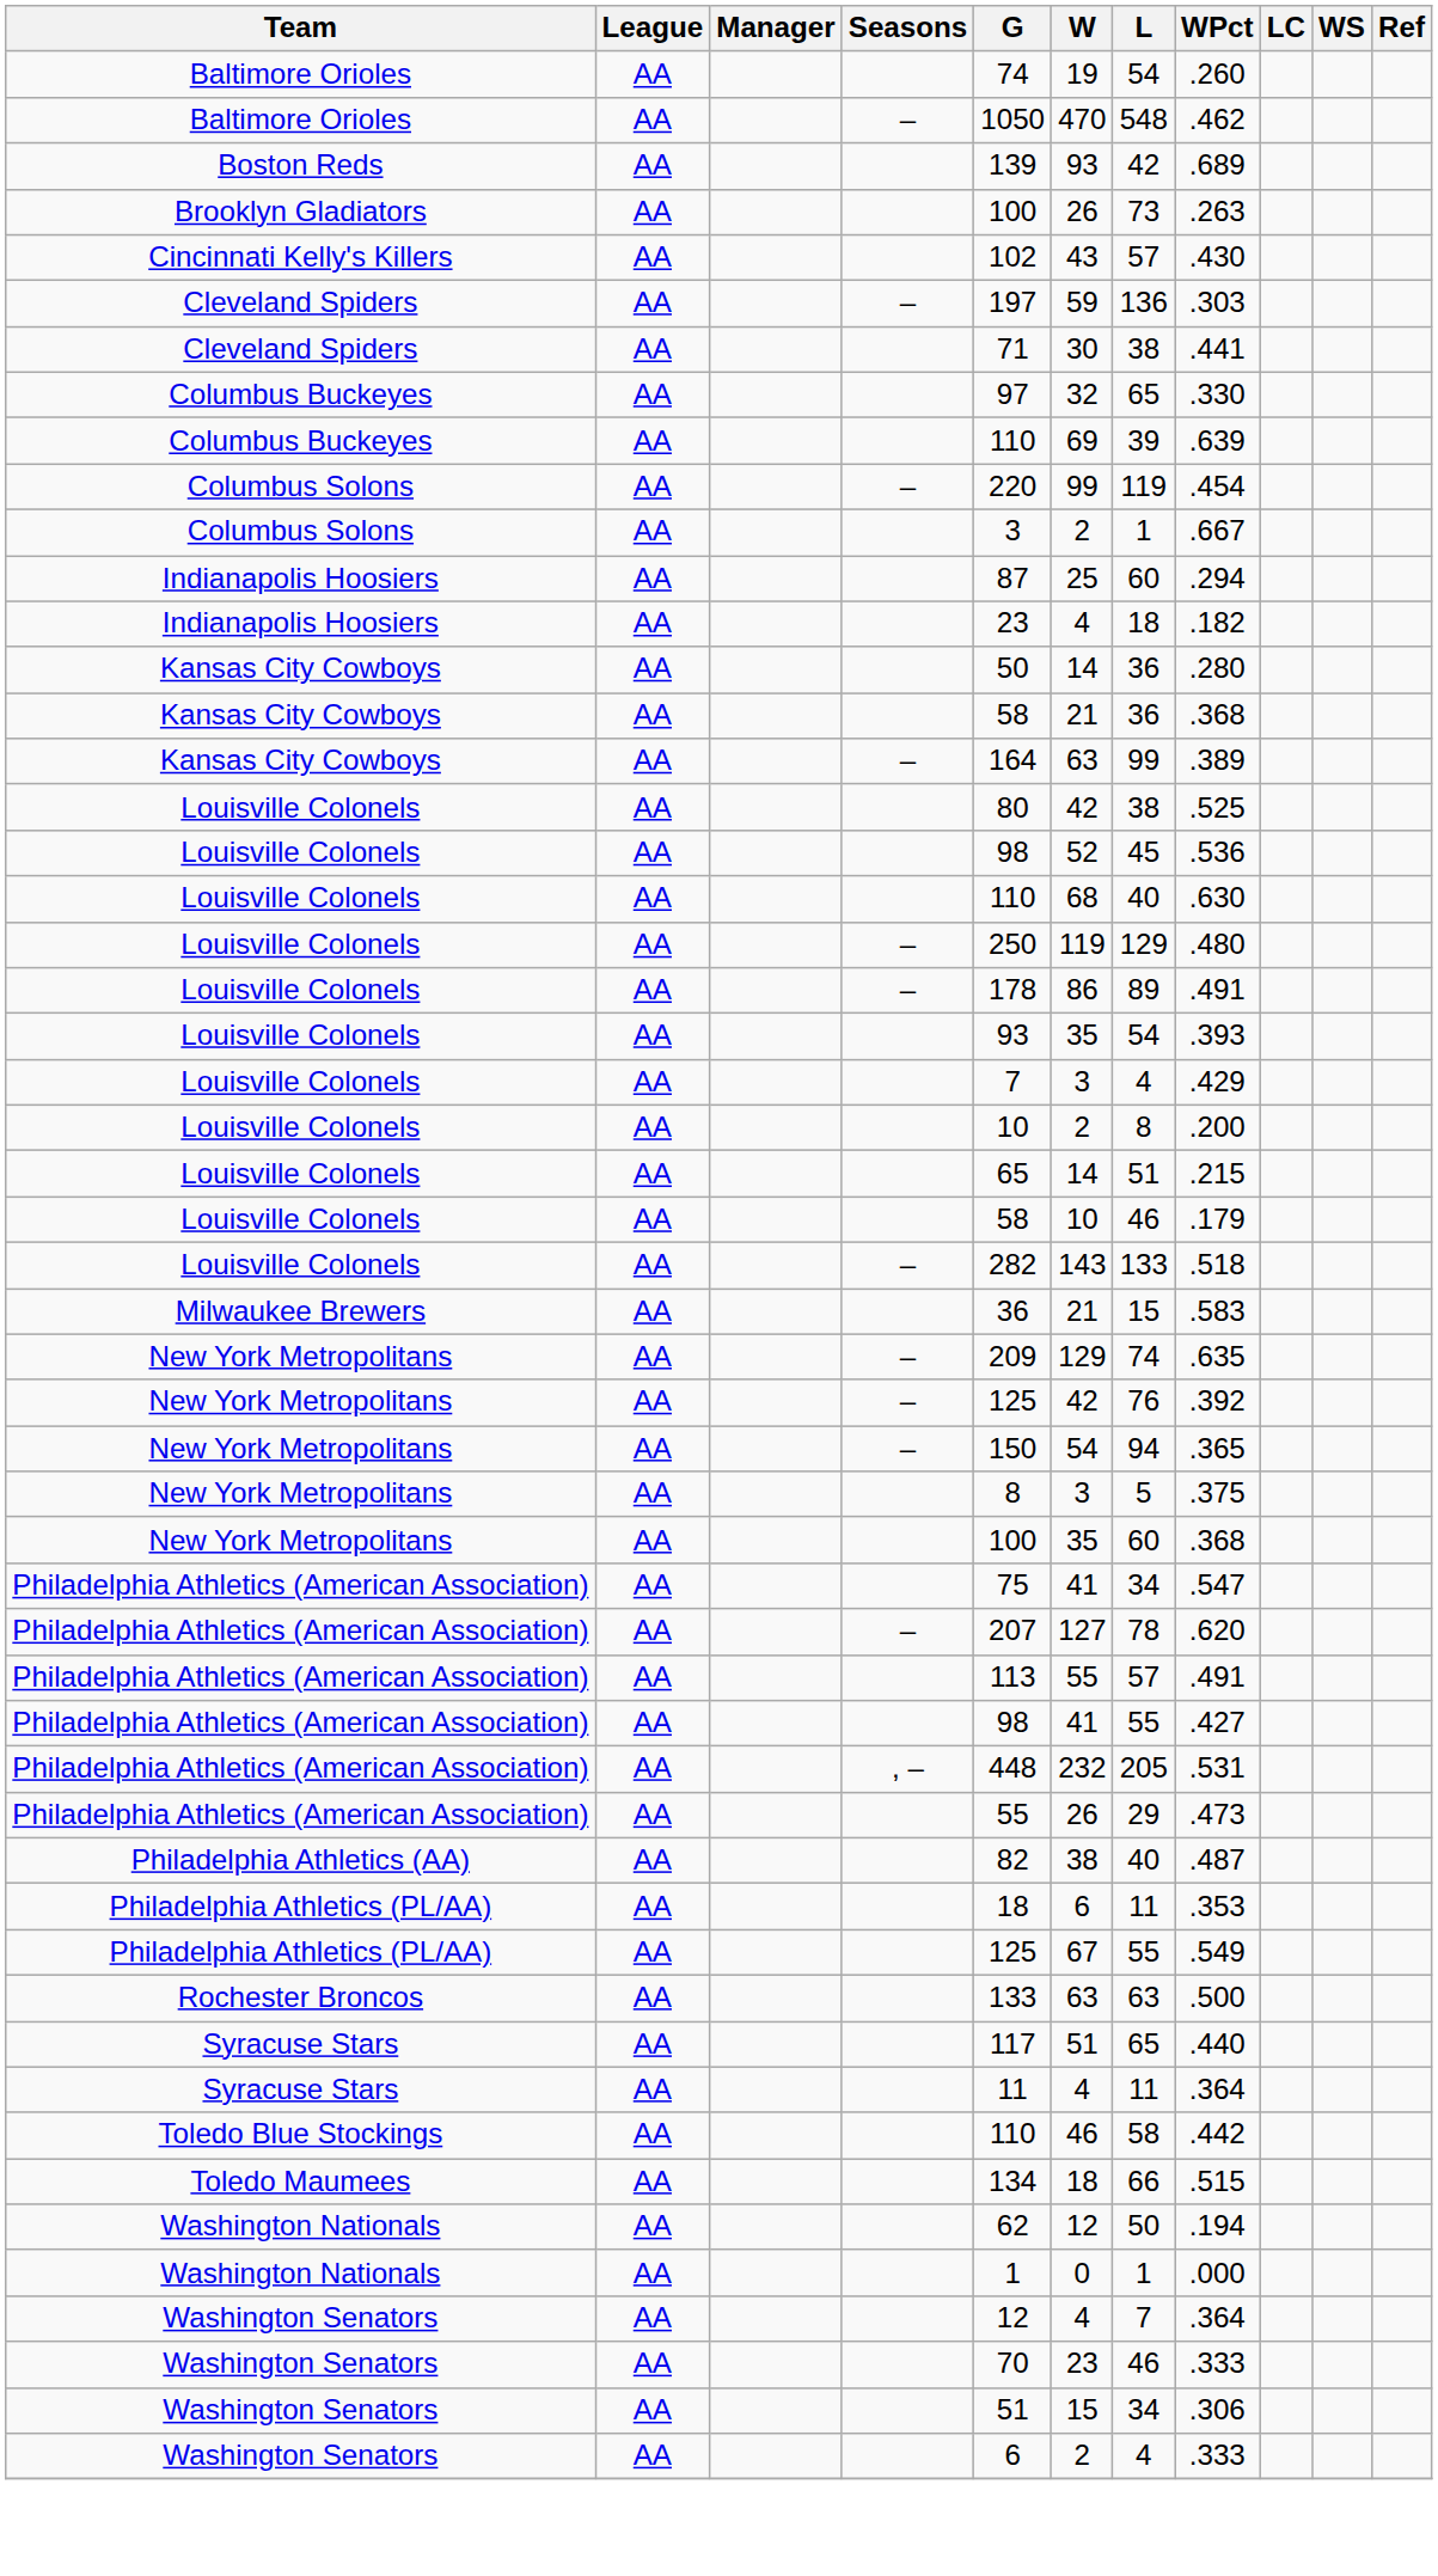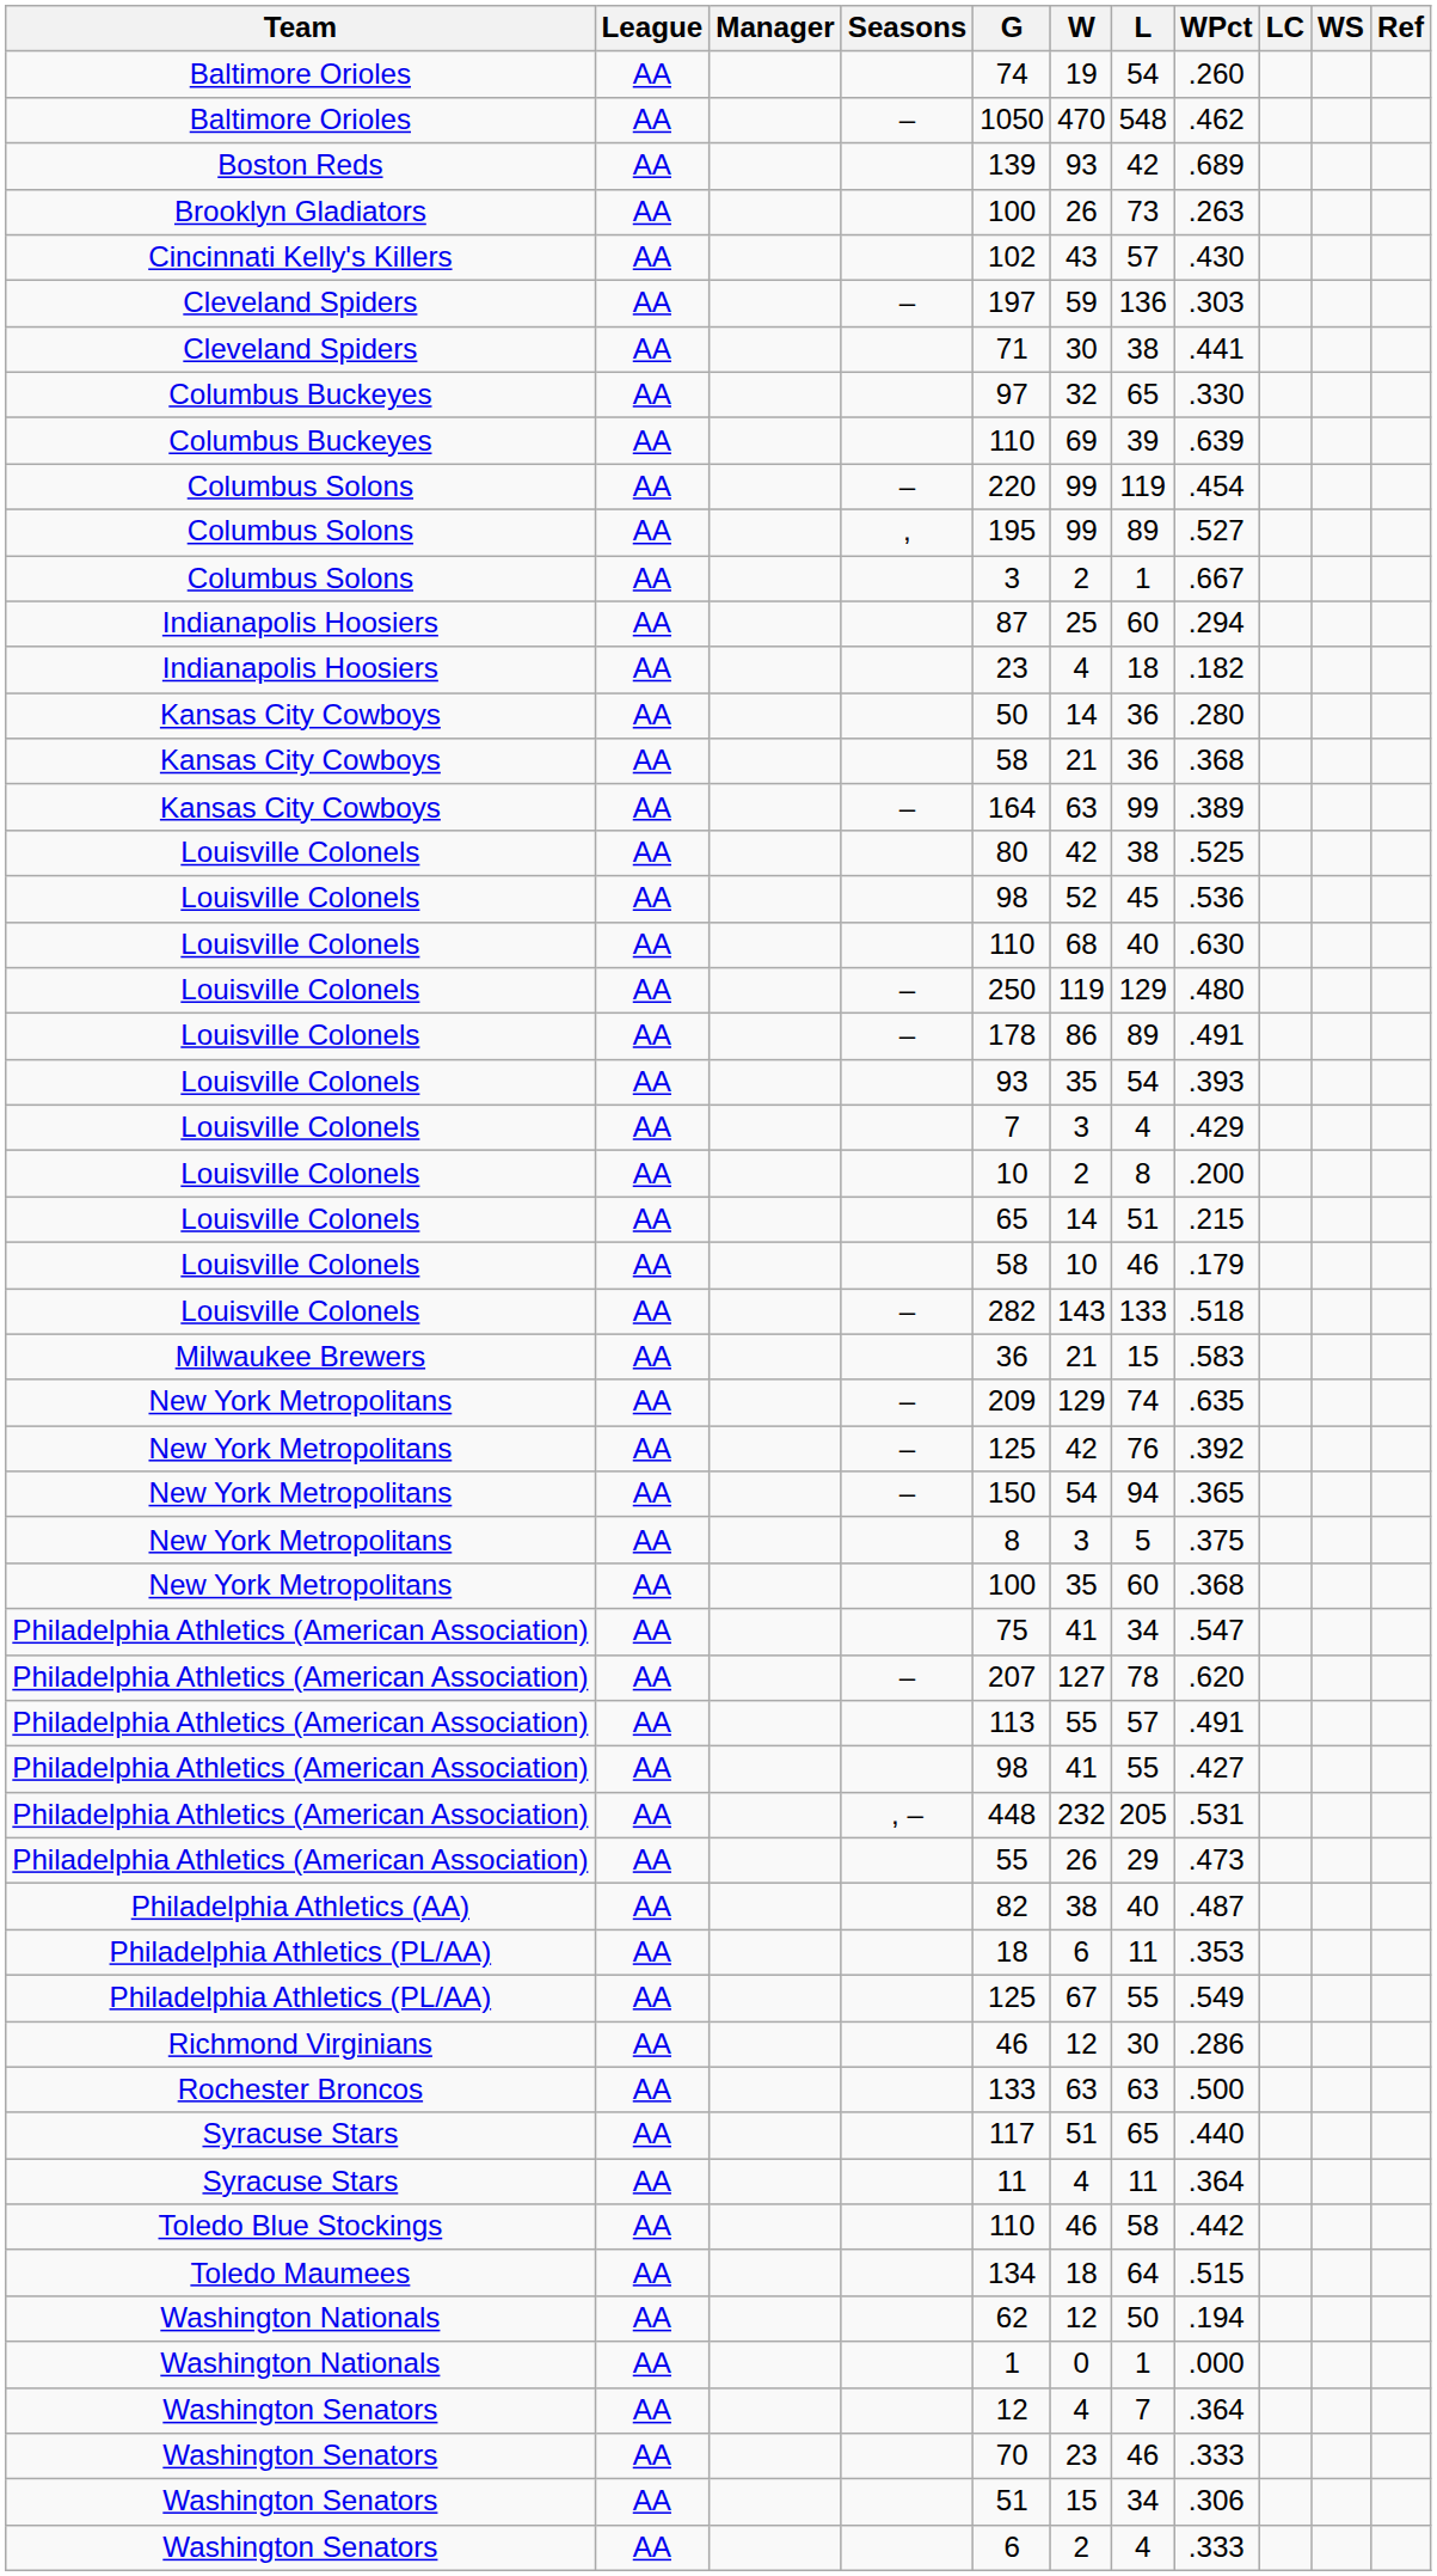+ row: Columbus Solons | AA | , | 195 | 99 | 89 | .527
+ row: Richmond Virginians | AA | 46 | 12 | 30 | .286
Toledo Maumees | L: 66 -> 64
